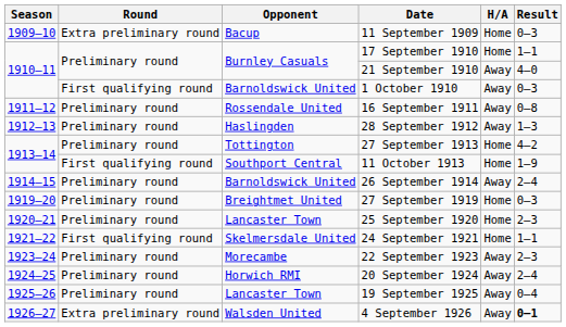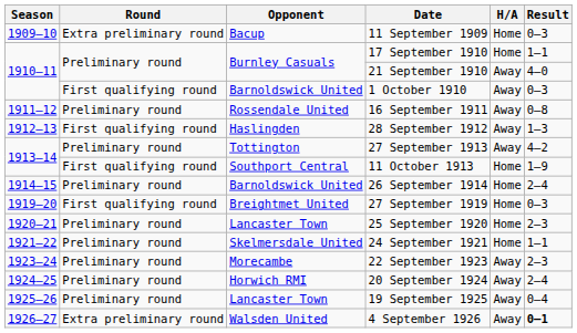28 September 1912 | Round: Preliminary round -> First qualifying round
27 September 1913 | H/A: Home -> Away
26 September 1914 | H/A: Away -> Home
27 September 1919 | Round: Preliminary round -> First qualifying round
24 September 1921 | Round: First qualifying round -> Preliminary round
